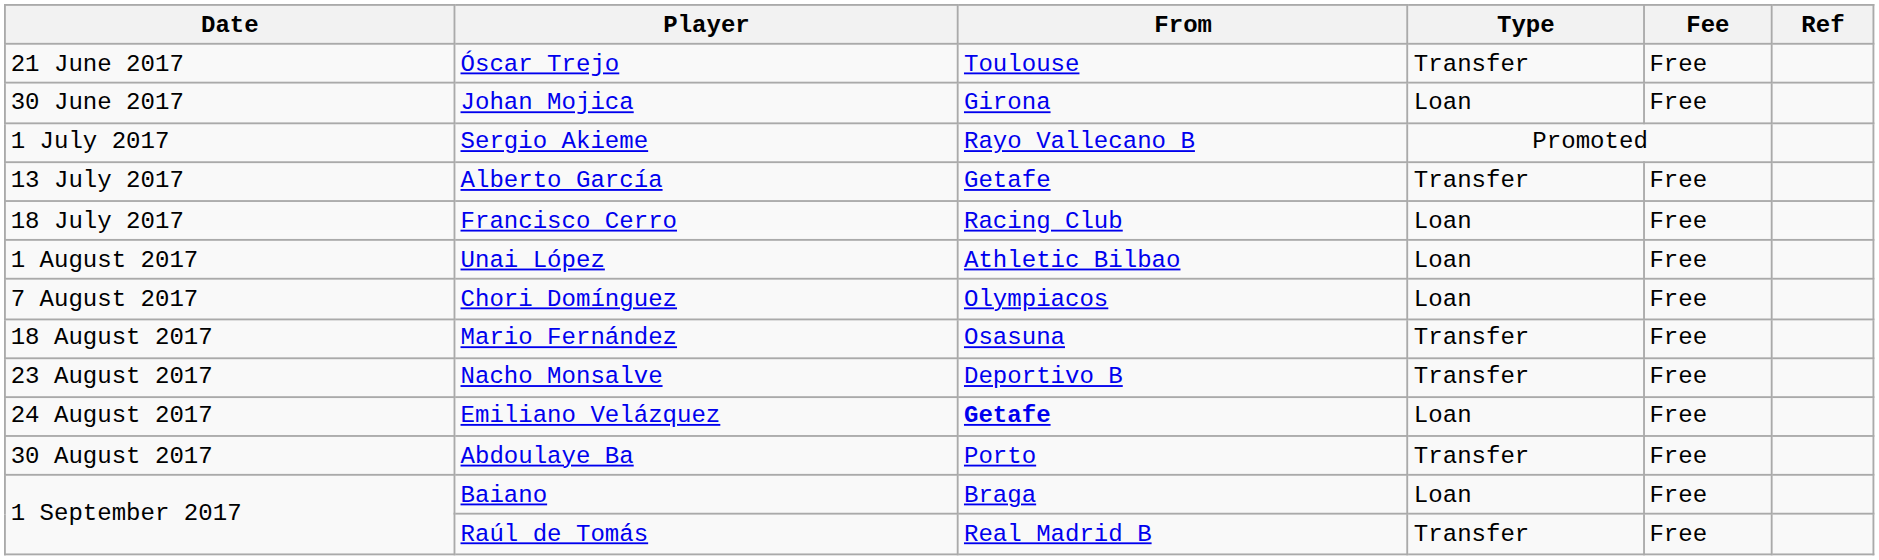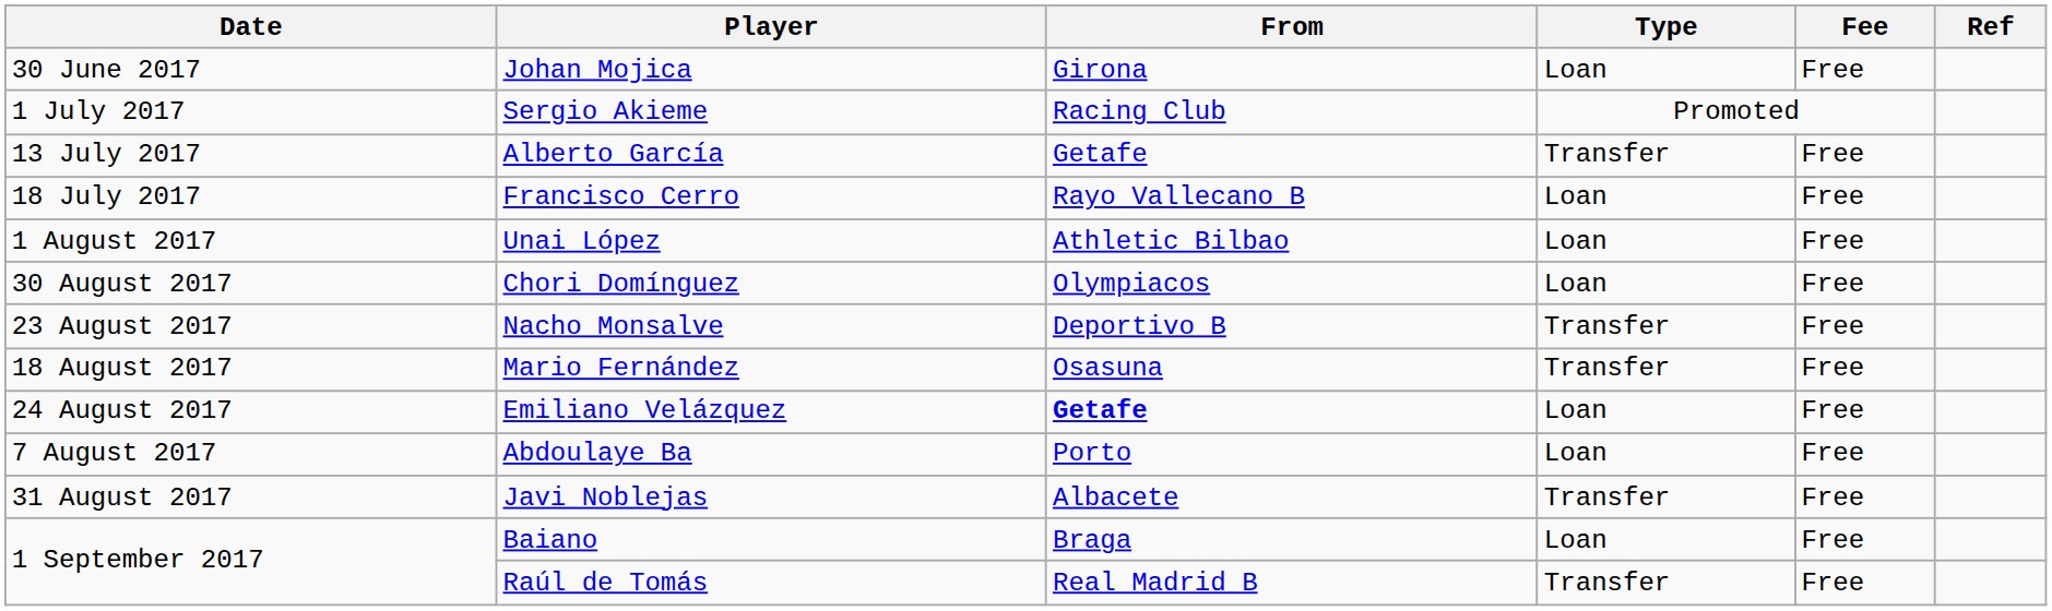- row: 21 June 2017 | Óscar Trejo | Toulouse | Transfer | Free
Sergio Akieme | From: Rayo Vallecano B -> Racing Club
Francisco Cerro | From: Racing Club -> Rayo Vallecano B
Chori Domínguez | Date: 7 August 2017 -> 30 August 2017
rows swapped: Mario Fernández <-> Nacho Monsalve
Abdoulaye Ba | Date: 30 August 2017 -> 7 August 2017
Abdoulaye Ba | Type: Transfer -> Loan
+ row: 31 August 2017 | Javi Noblejas | Albacete | Transfer | Free
